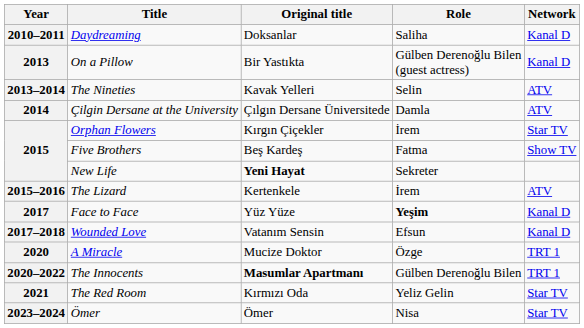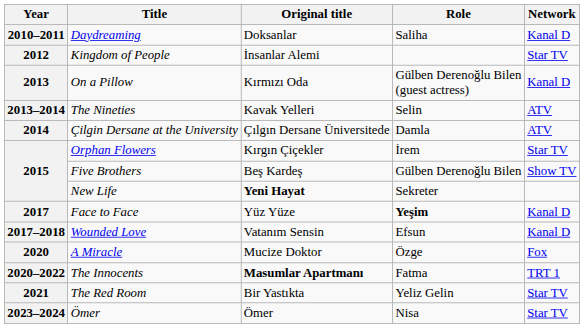+ row: 2012 | Kingdom of People | İnsanlar Alemi | Star TV
On a Pillow | Original title: Bir Yastıkta -> Kırmızı Oda
Five Brothers | Role: Fatma -> Gülben Derenoğlu Bilen
- row: 2015–2016 | The Lizard | Kertenkele | İrem | ATV
A Miracle | Network: TRT 1 -> Fox
The Innocents | Role: Gülben Derenoğlu Bilen -> Fatma
The Red Room | Original title: Kırmızı Oda -> Bir Yastıkta
